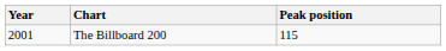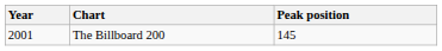The Billboard 200 | Peak position: 115 -> 145
